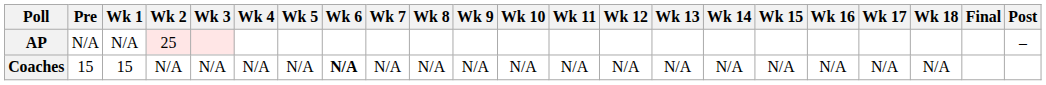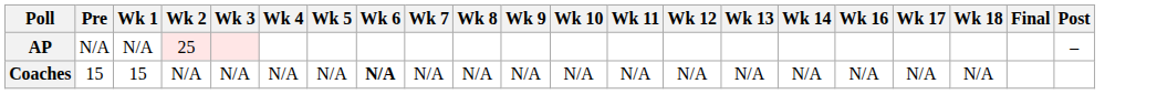- column: Wk 15 | N/A
